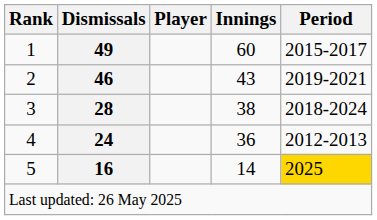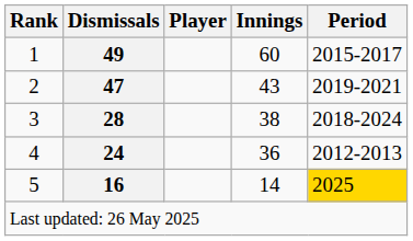2 | Dismissals: 46 -> 47
